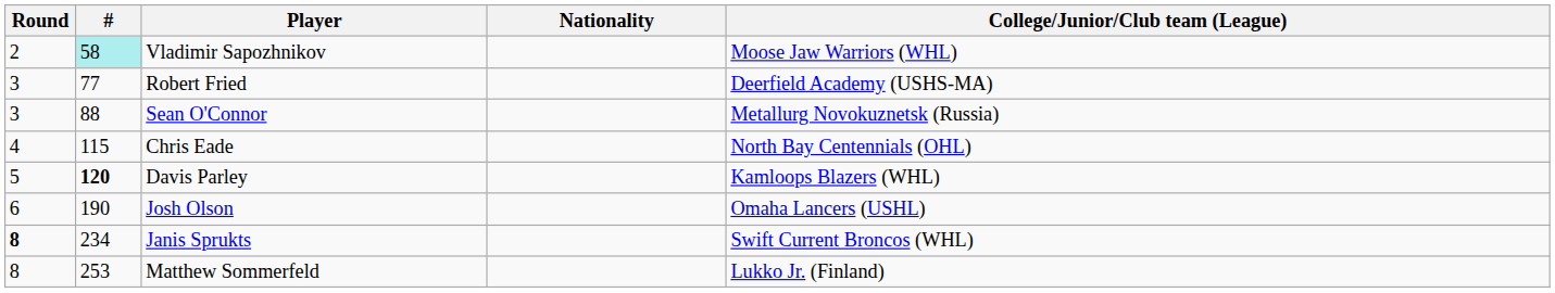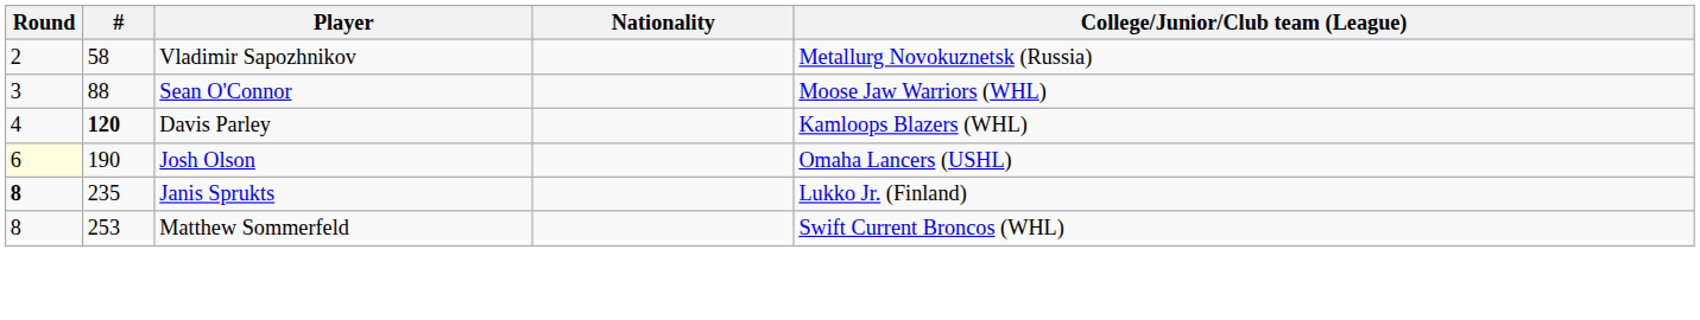Vladimir Sapozhnikov | #: paleturquoise background -> no background
Vladimir Sapozhnikov | College/Junior/Club team (League): Moose Jaw Warriors (WHL) -> Metallurg Novokuznetsk (Russia)
- row: 3 | 77 | Robert Fried | Deerfield Academy (USHS-MA)
Sean O'Connor | College/Junior/Club team (League): Metallurg Novokuznetsk (Russia) -> Moose Jaw Warriors (WHL)
- row: 4 | 115 | Chris Eade | North Bay Centennials (OHL)
Davis Parley | Round: 5 -> 4
Josh Olson | Round: no background -> lightyellow background
Janis Sprukts | #: 234 -> 235
Janis Sprukts | College/Junior/Club team (League): Swift Current Broncos (WHL) -> Lukko Jr. (Finland)
Matthew Sommerfeld | College/Junior/Club team (League): Lukko Jr. (Finland) -> Swift Current Broncos (WHL)
